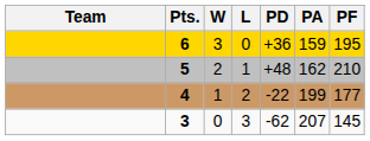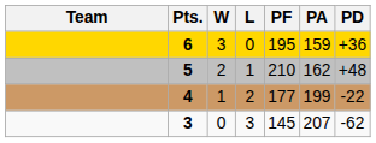columns swapped: PF <-> PD
